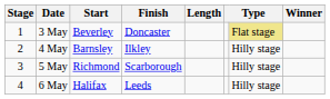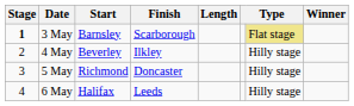3 May | Stage: normal -> bold
3 May | Start: Beverley -> Barnsley
3 May | Finish: Doncaster -> Scarborough
4 May | Start: Barnsley -> Beverley
5 May | Finish: Scarborough -> Doncaster
